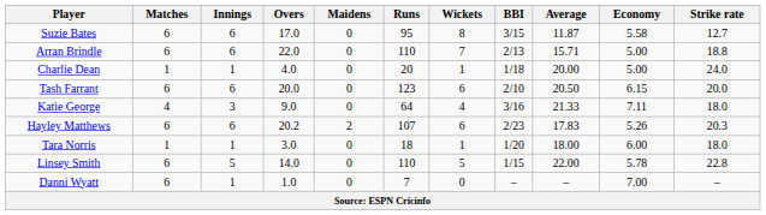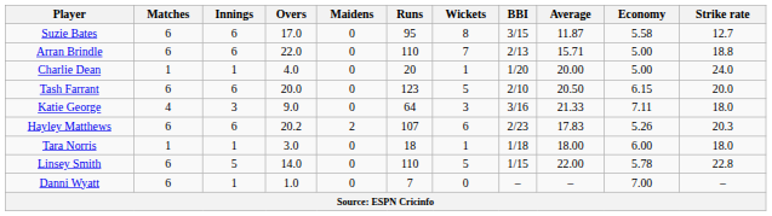Charlie Dean | BBI: 1/18 -> 1/20
Tash Farrant | Wickets: 6 -> 5
Katie George | Wickets: 4 -> 3
Tara Norris | BBI: 1/20 -> 1/18
